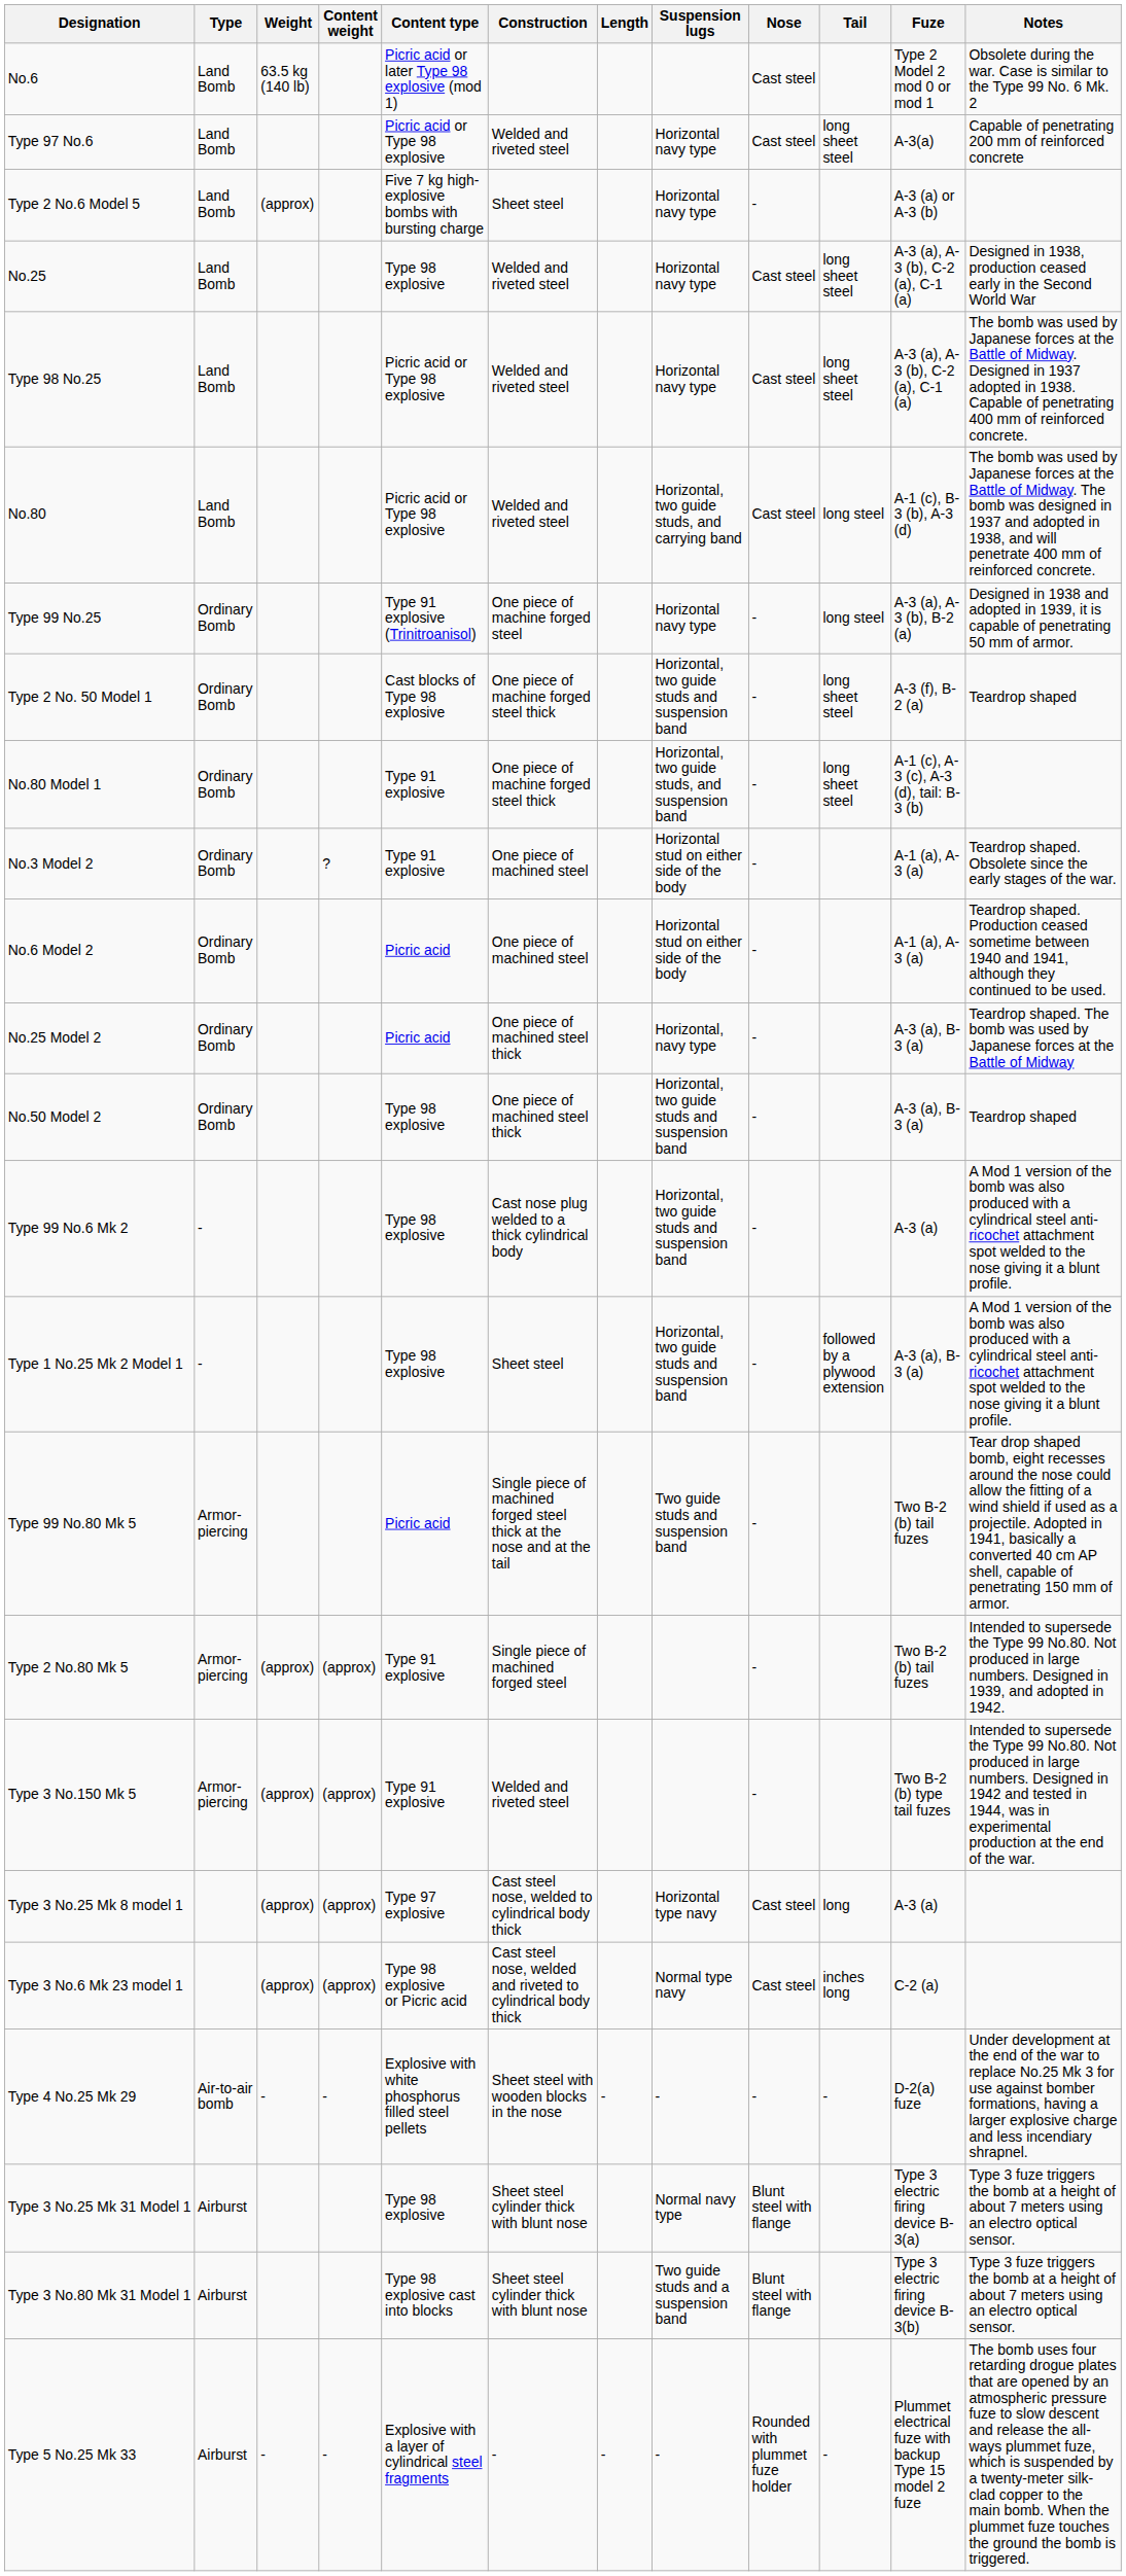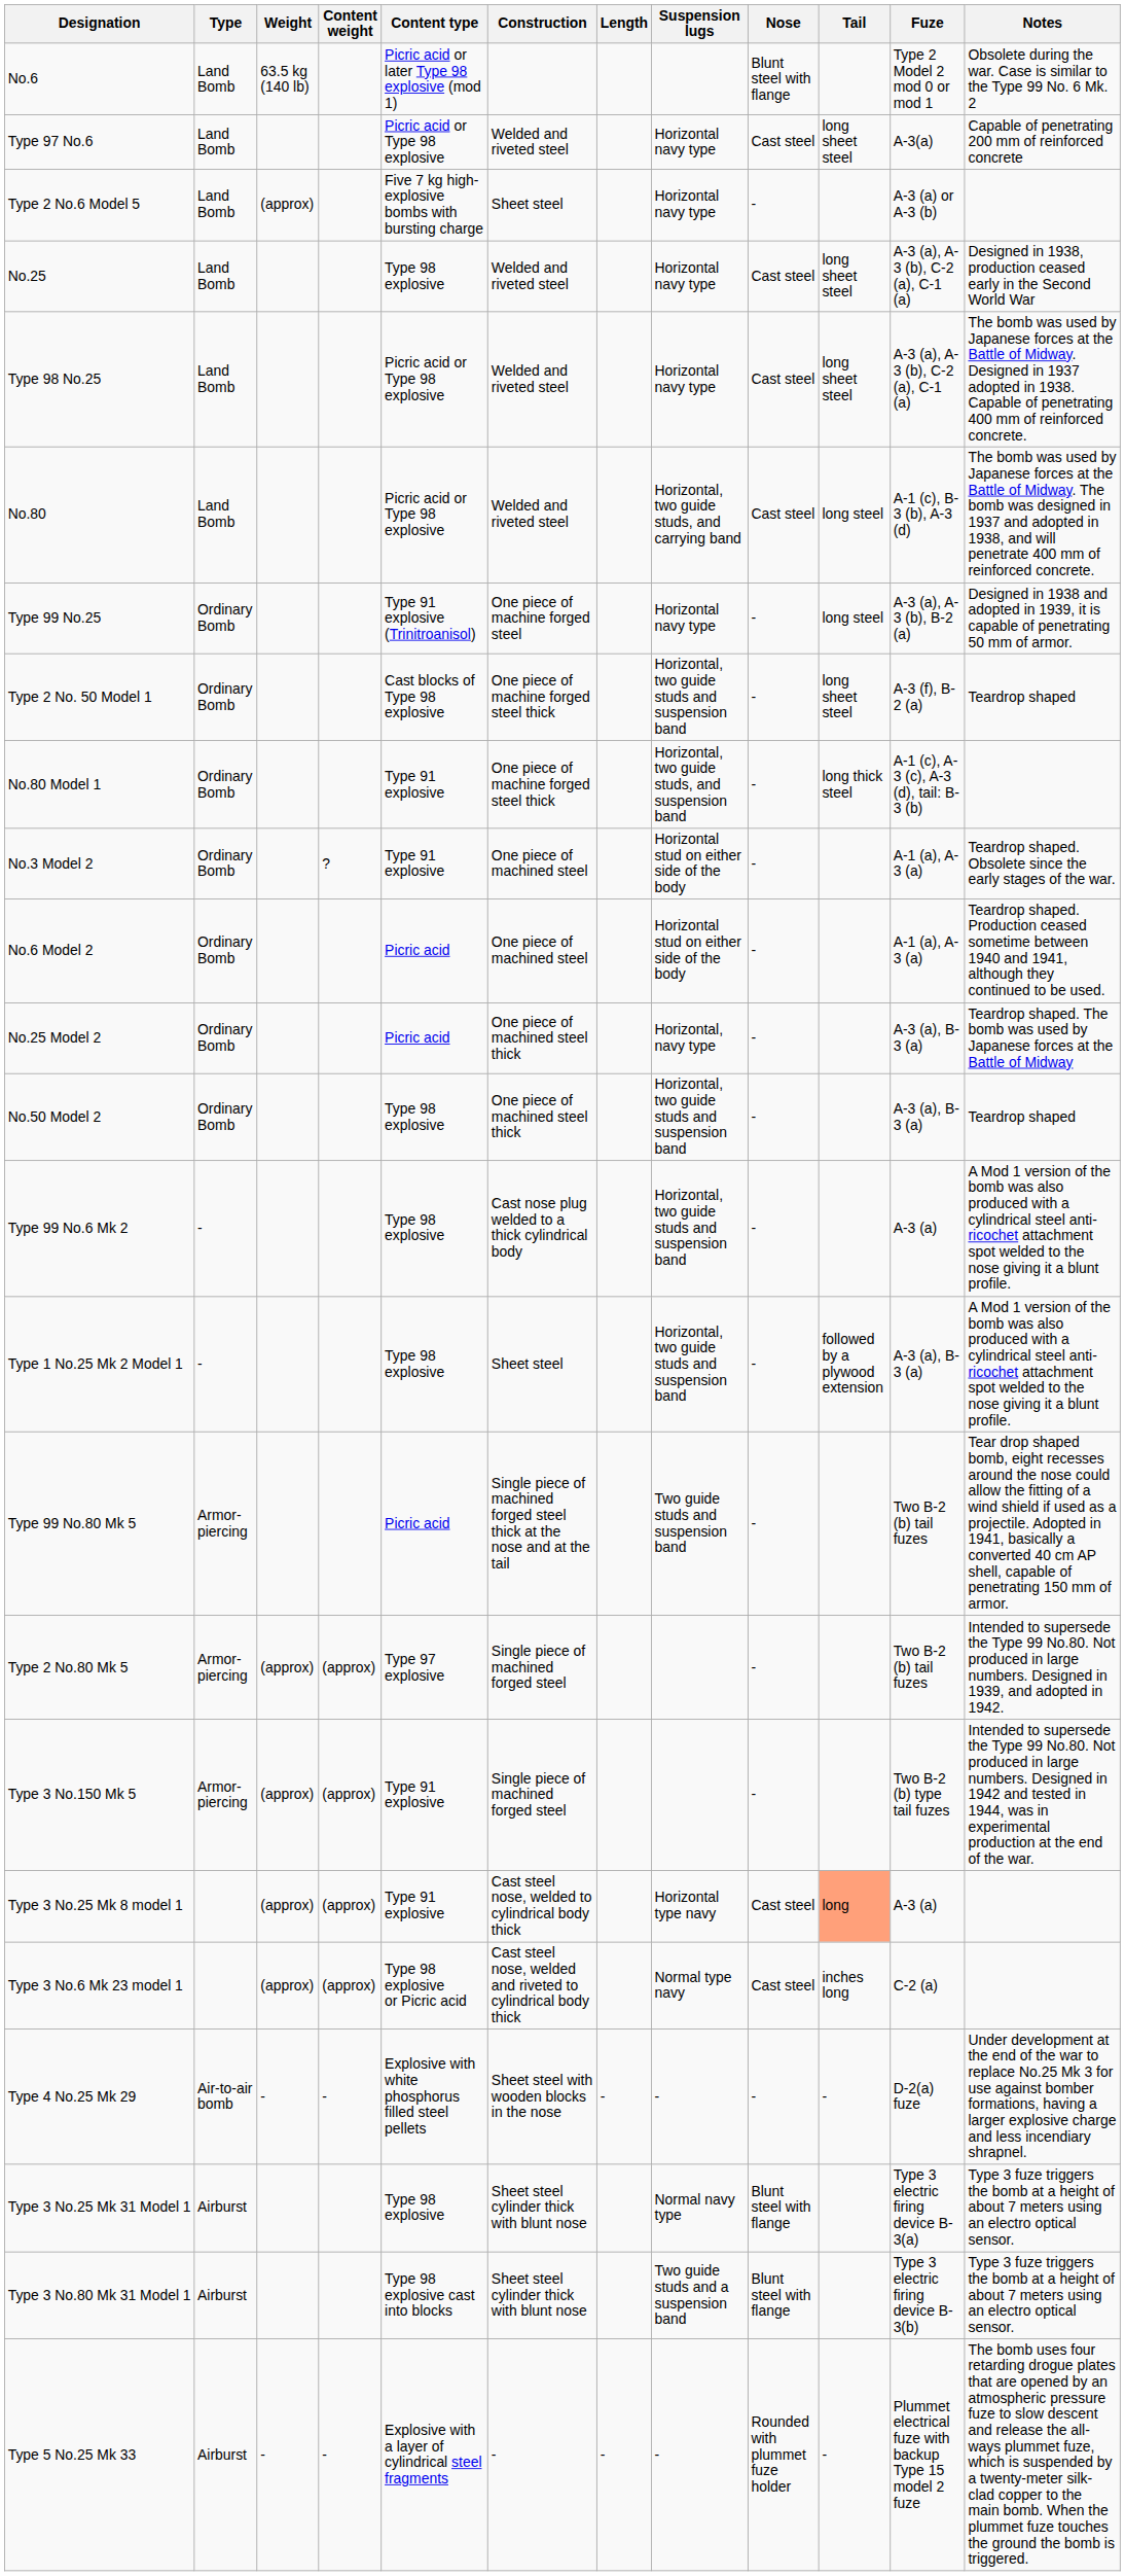No.6 | Nose: Cast steel -> Blunt steel with flange
No.80 Model 1 | Tail: long sheet steel -> long thick steel
Type 2 No.80 Mk 5 | Content type: Type 91 explosive -> Type 97 explosive
Type 3 No.150 Mk 5 | Construction: Welded and riveted steel -> Single piece of machined forged steel
Type 3 No.25 Mk 8 model 1 | Content type: Type 97 explosive -> Type 91 explosive
Type 3 No.25 Mk 8 model 1 | Tail: no background -> lightsalmon background
